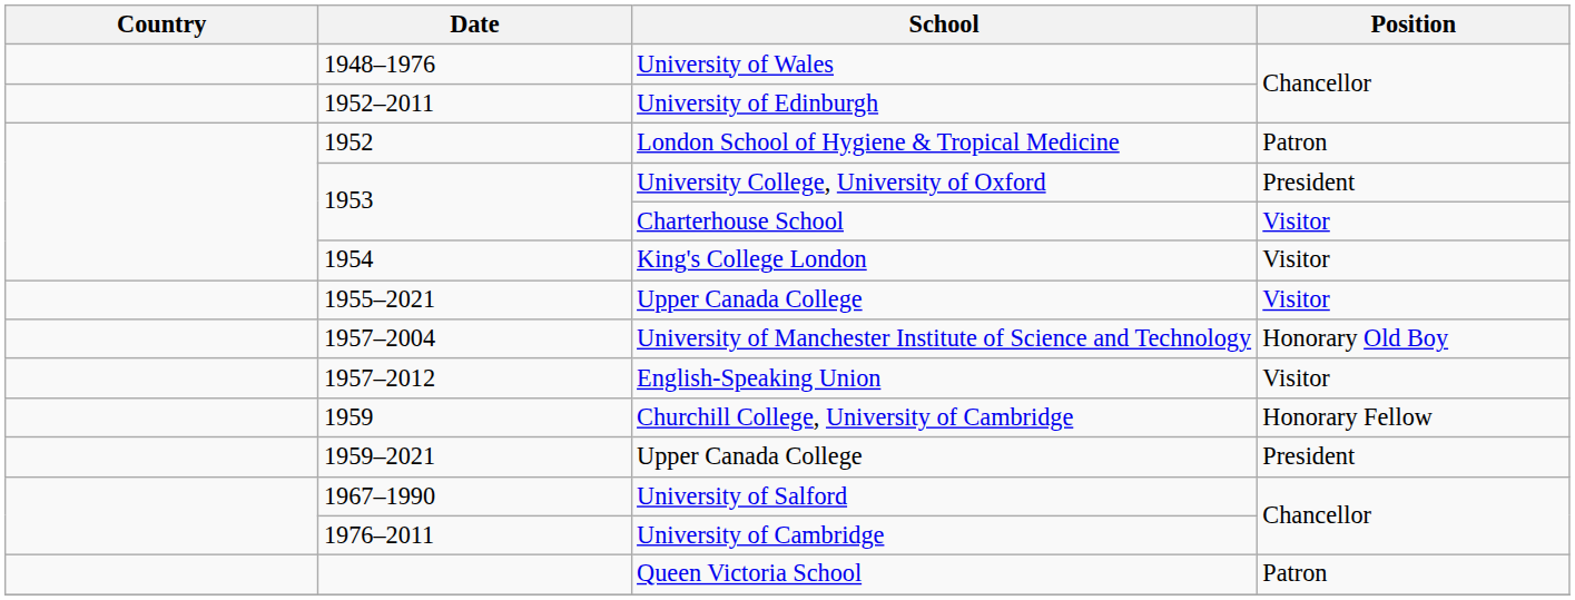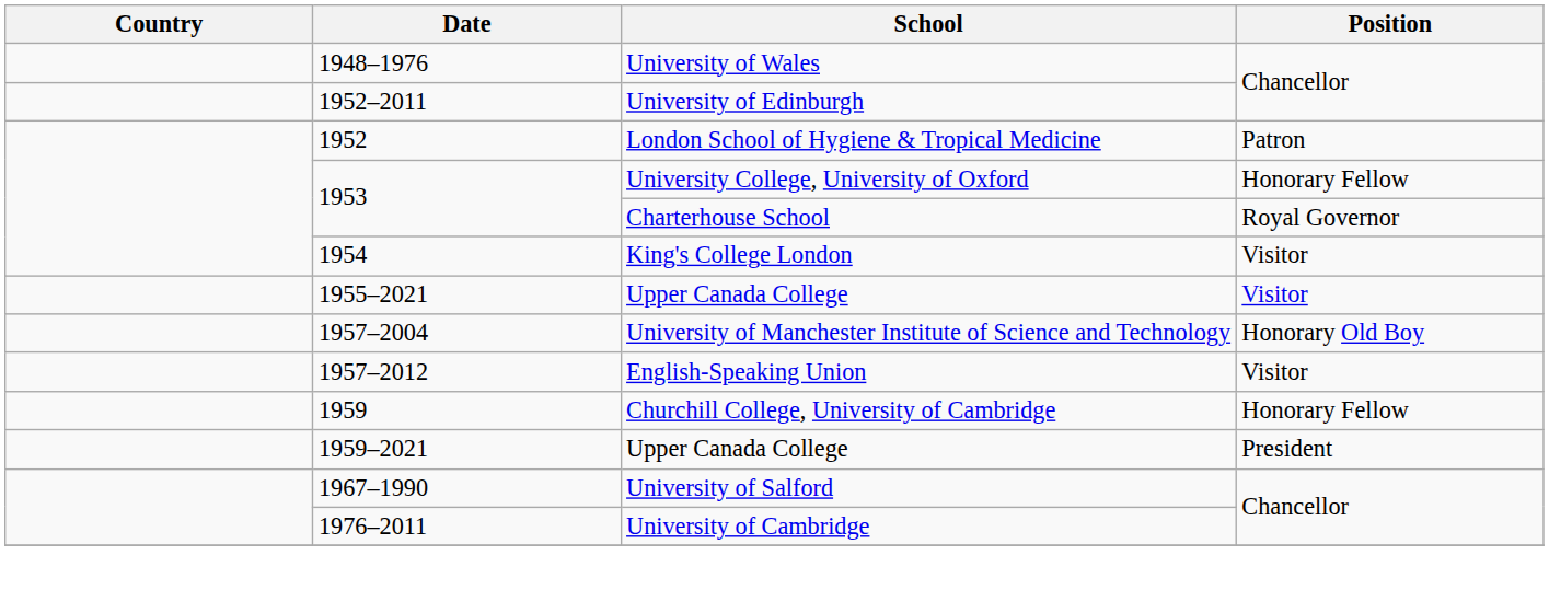University College, University of Oxford | Position: President -> Honorary Fellow
Charterhouse School | Position: Visitor -> Royal Governor
- row: Queen Victoria School | Patron
